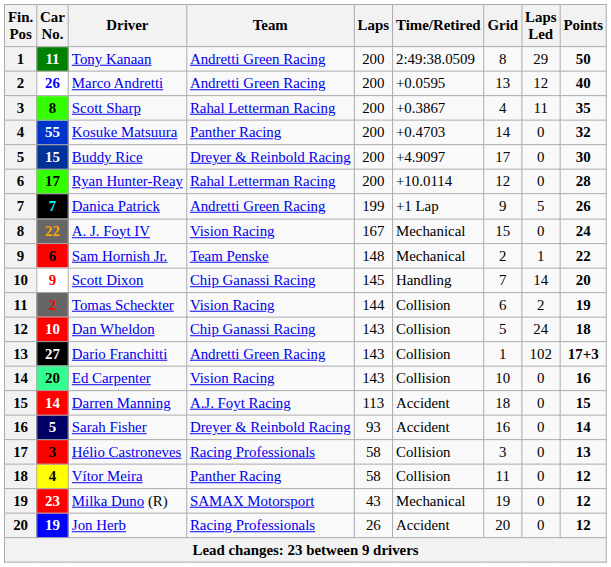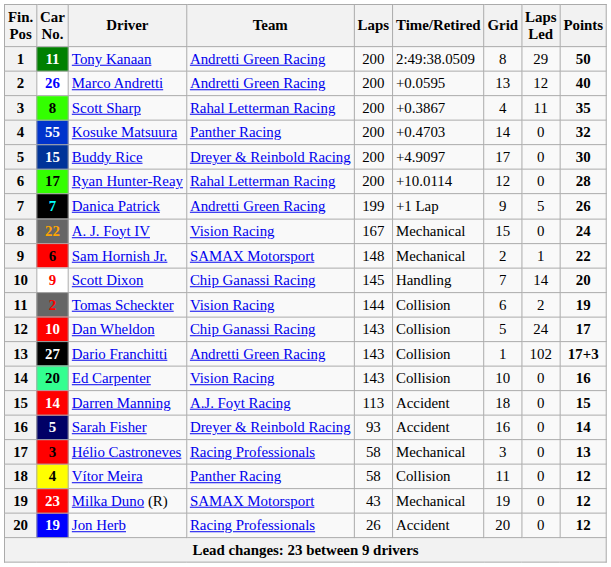Sam Hornish Jr. | Team: Team Penske -> SAMAX Motorsport
Dan Wheldon | Points: 18 -> 17
Hélio Castroneves | Time/Retired: Collision -> Mechanical
